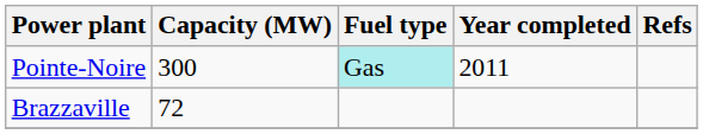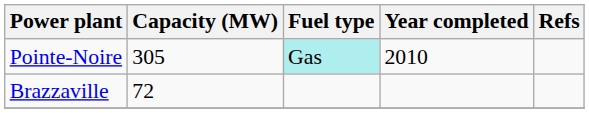Pointe-Noire | Capacity (MW): 300 -> 305
Pointe-Noire | Year completed: 2011 -> 2010
